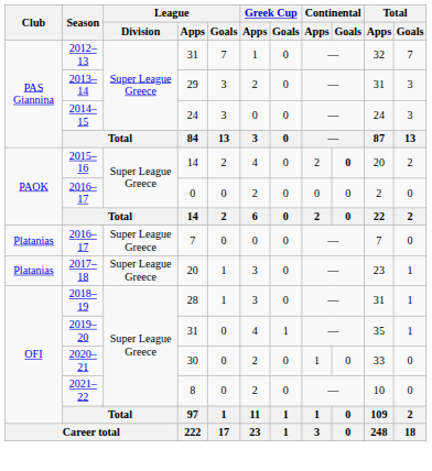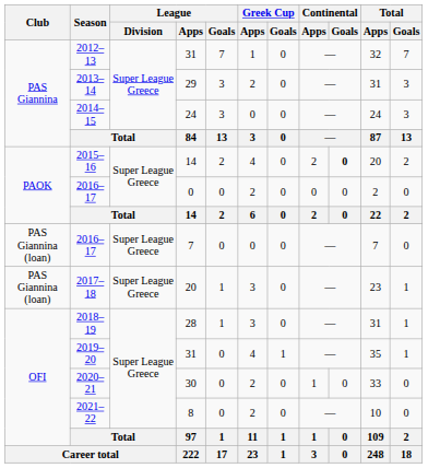2016–17 / 7 | Club: Platanias -> PAS Giannina (loan)
2017–18 | Club: Platanias -> PAS Giannina (loan)
